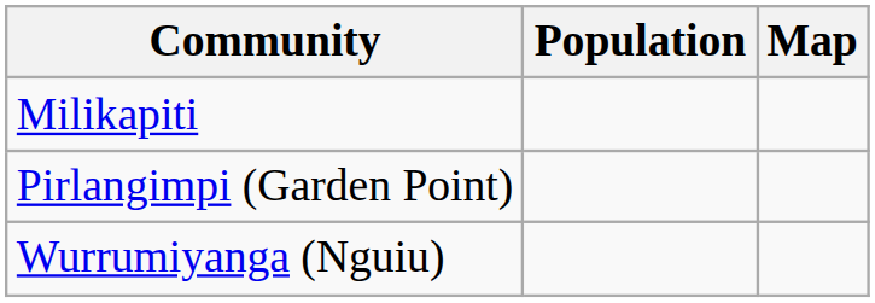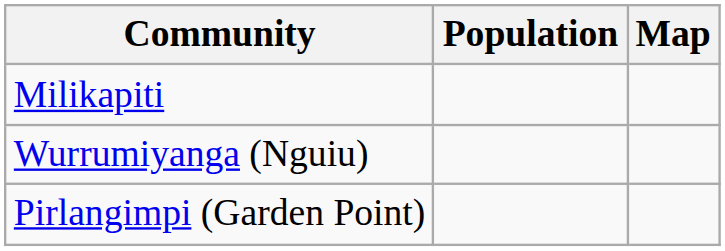rows swapped: Pirlangimpi (Garden Point) <-> Wurrumiyanga (Nguiu)
